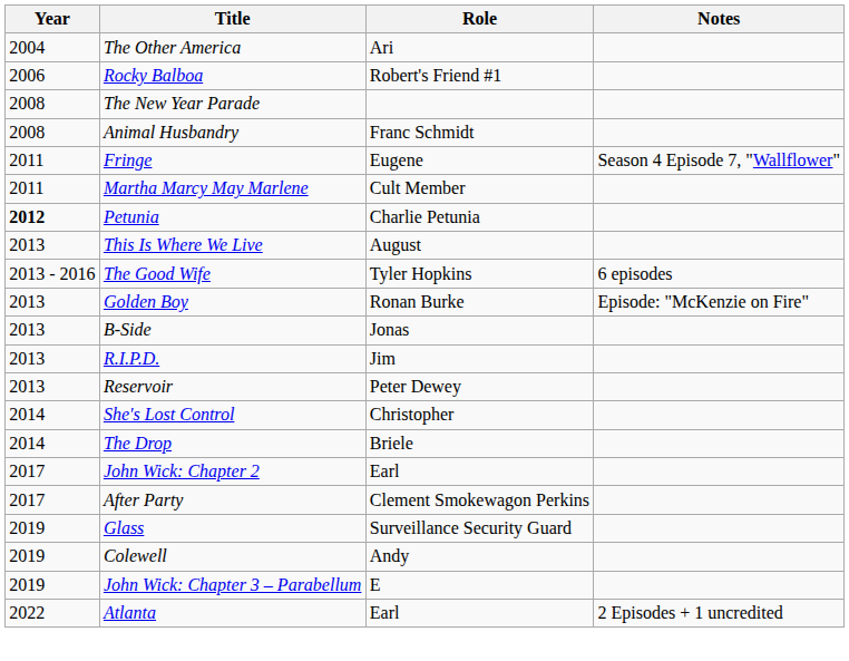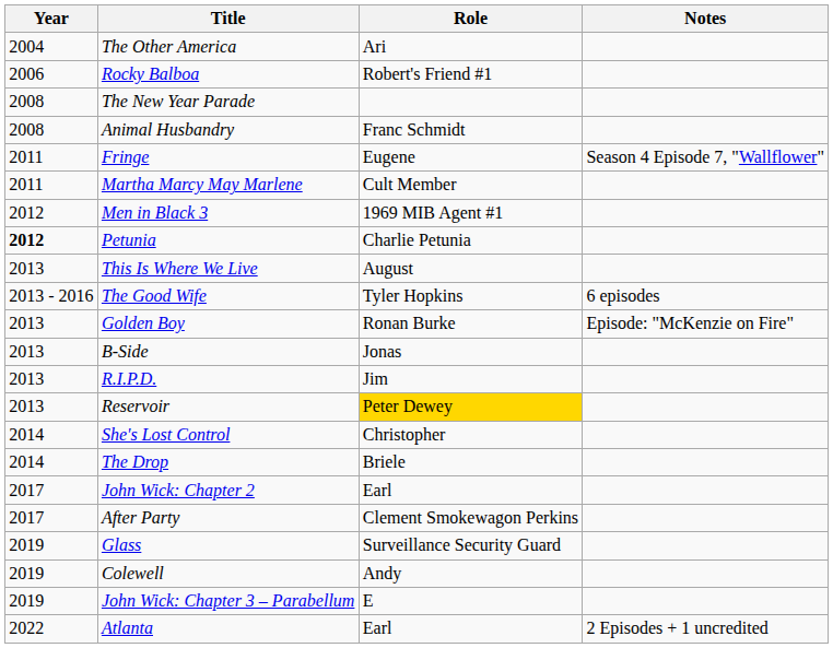+ row: 2012 | Men in Black 3 | 1969 MIB Agent #1
Reservoir | Role: no background -> gold background
